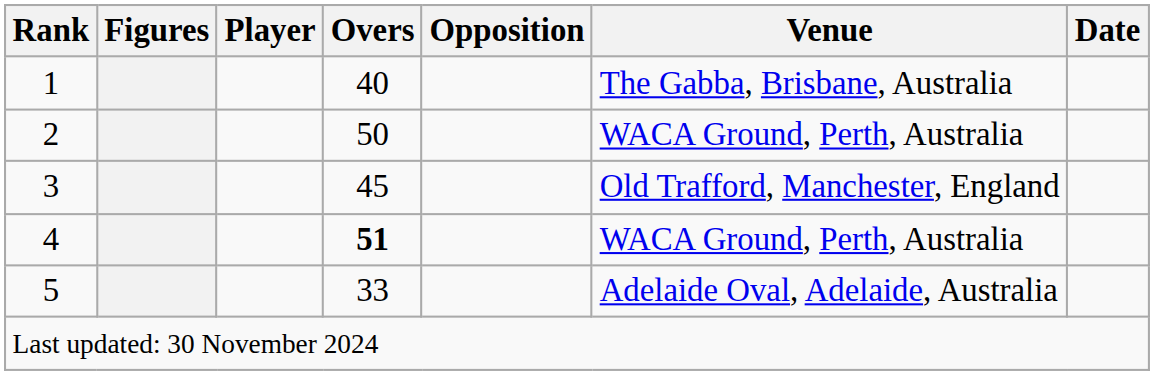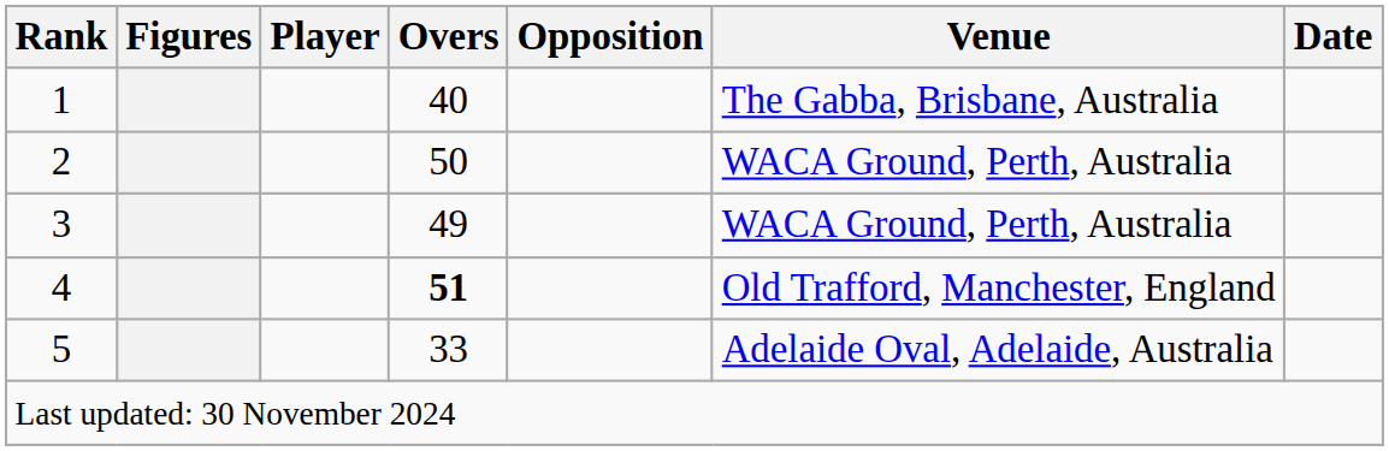3 | Overs: 45 -> 49
3 | Venue: Old Trafford, Manchester, England -> WACA Ground, Perth, Australia
4 | Venue: WACA Ground, Perth, Australia -> Old Trafford, Manchester, England
